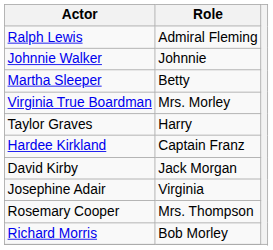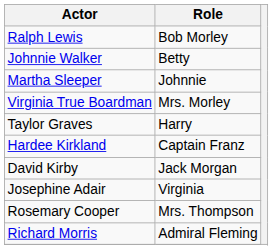Ralph Lewis | Role: Admiral Fleming -> Bob Morley
Johnnie Walker | Role: Johnnie -> Betty
Martha Sleeper | Role: Betty -> Johnnie
Richard Morris | Role: Bob Morley -> Admiral Fleming
